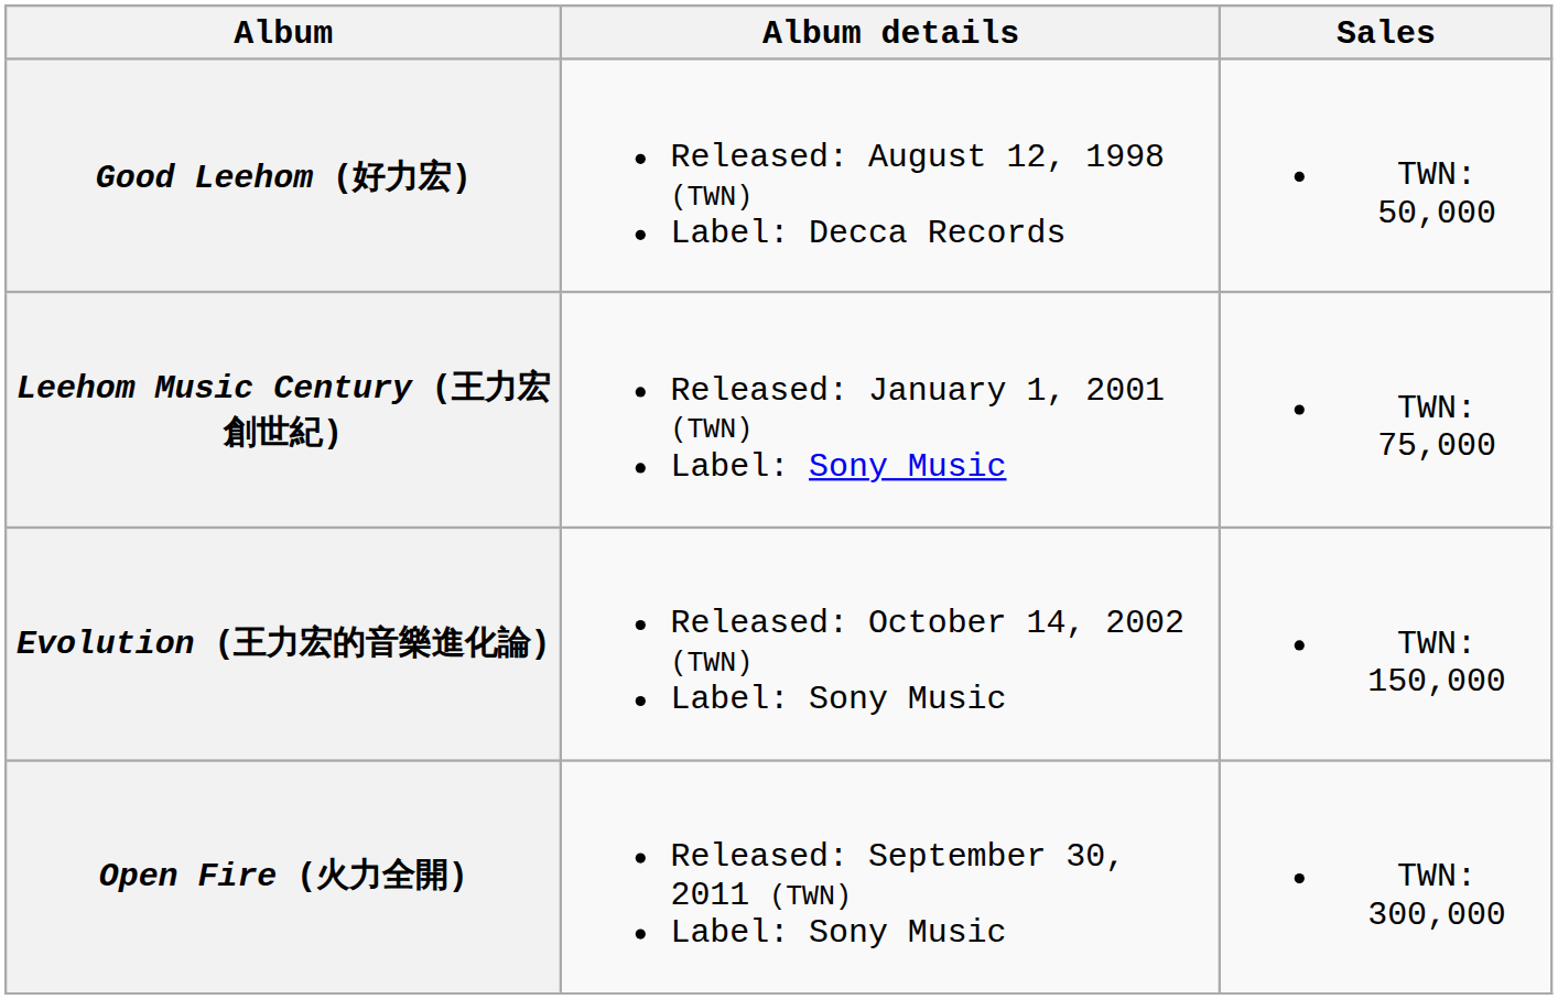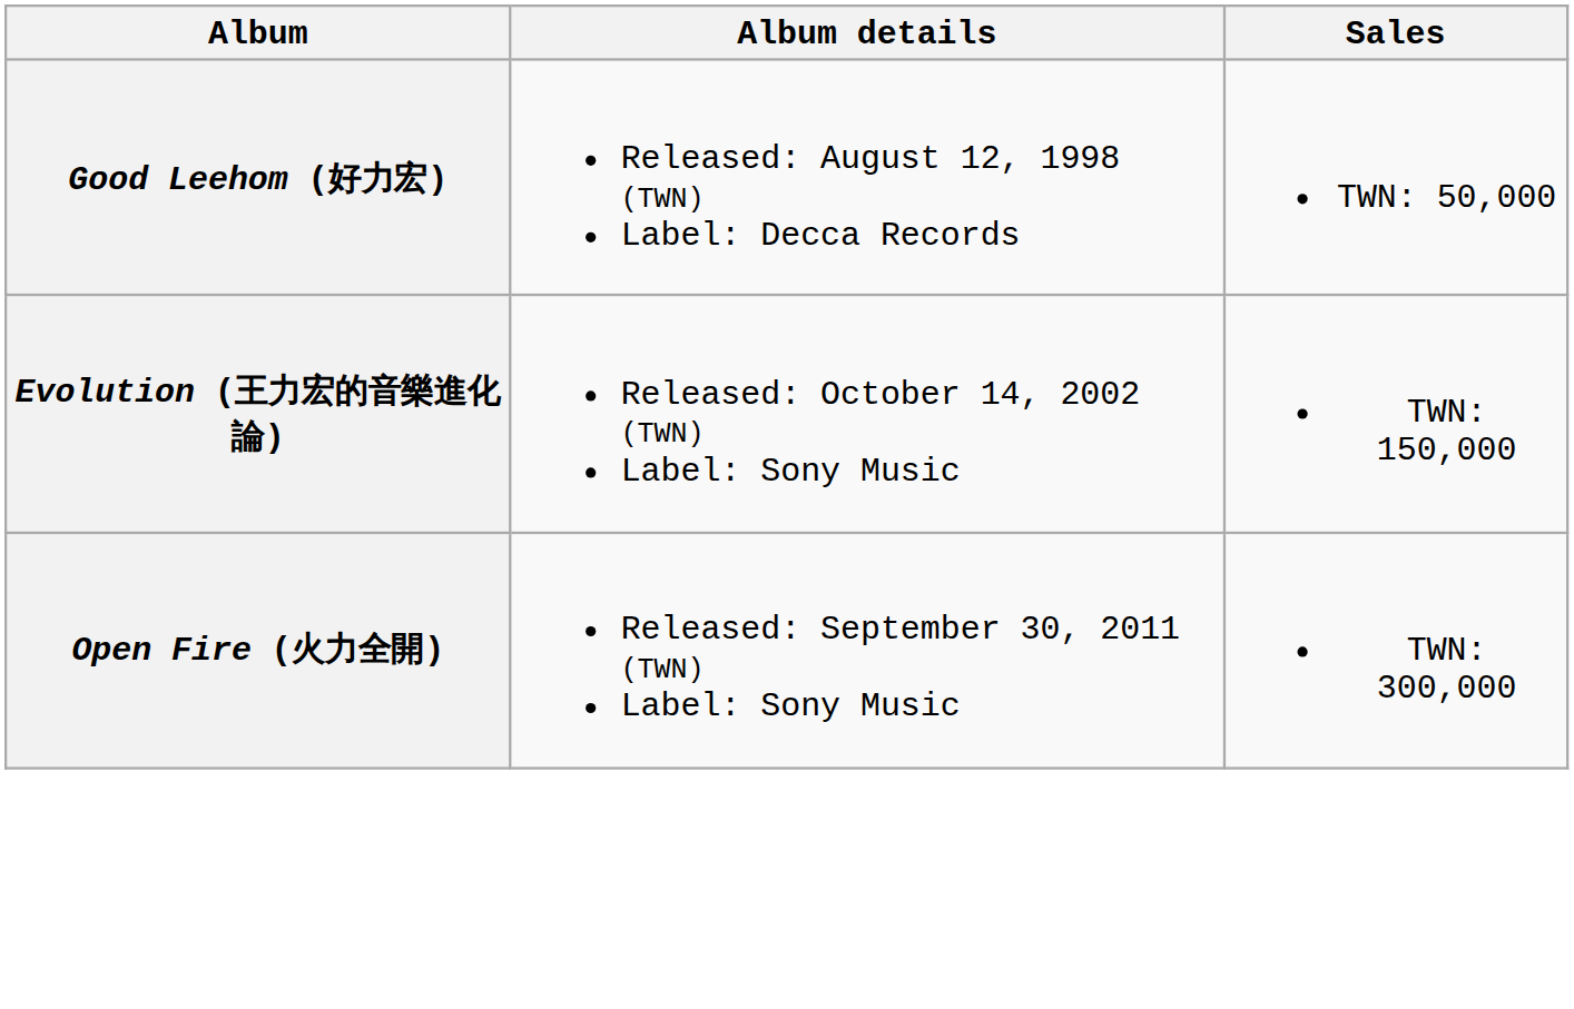- row: Leehom Music Century (王力宏創世紀) | Released: January 1, 2001 (TWN) Label: Sony Music | TWN: 75,000
